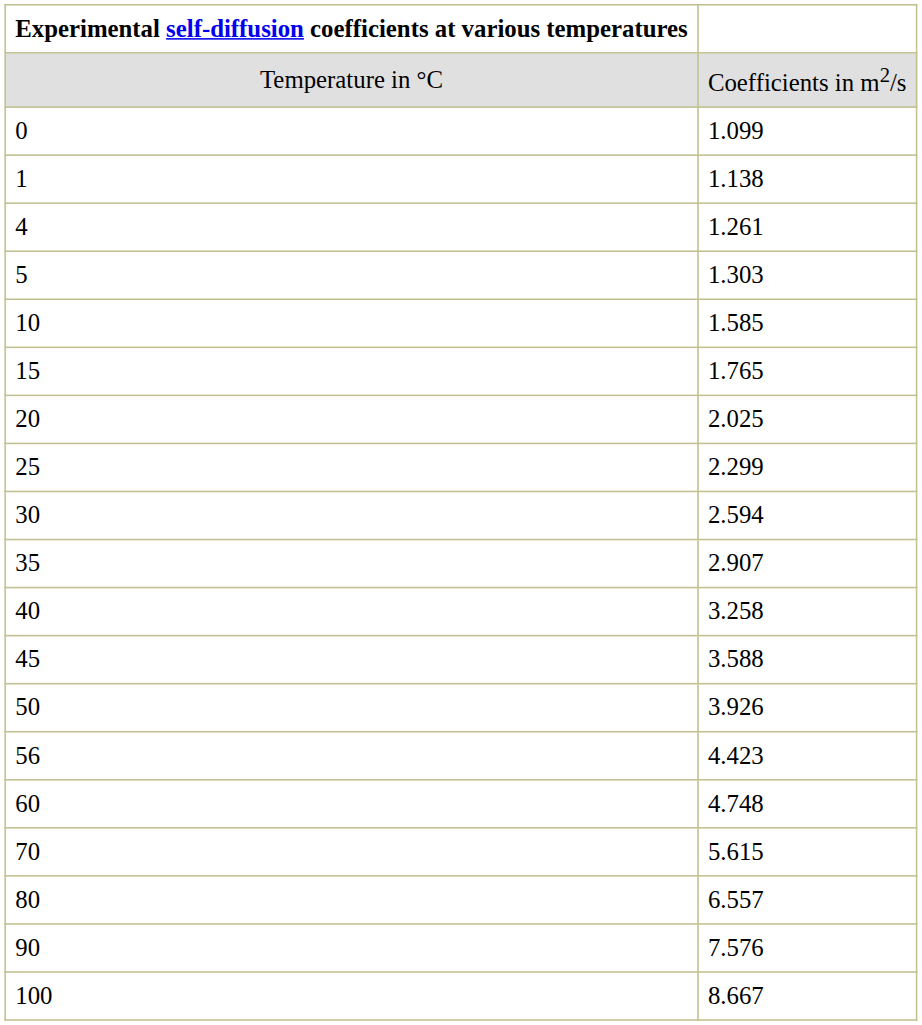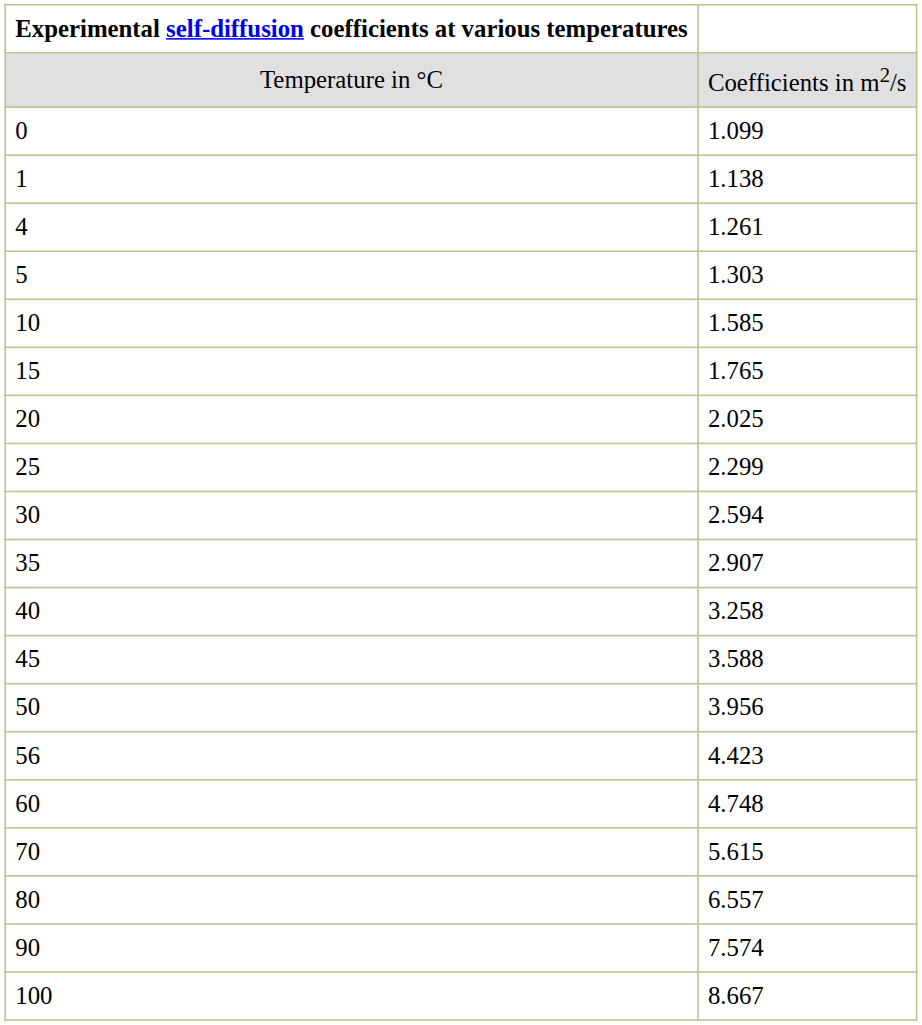50 | column 2: 3.926 -> 3.956
90 | column 2: 7.576 -> 7.574
